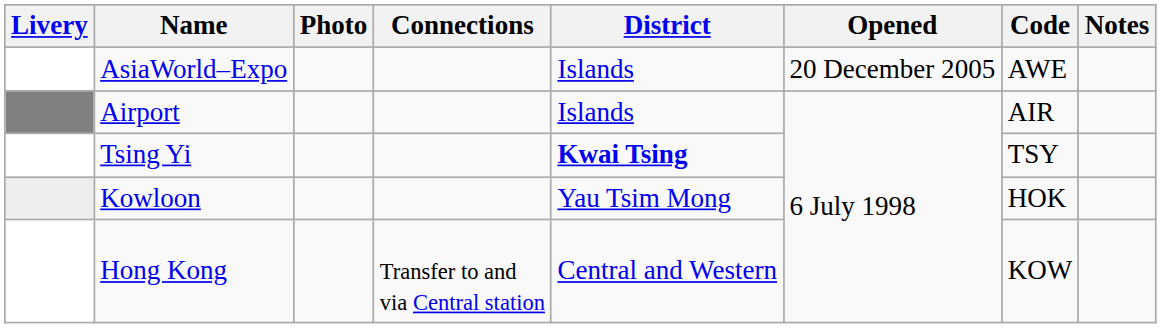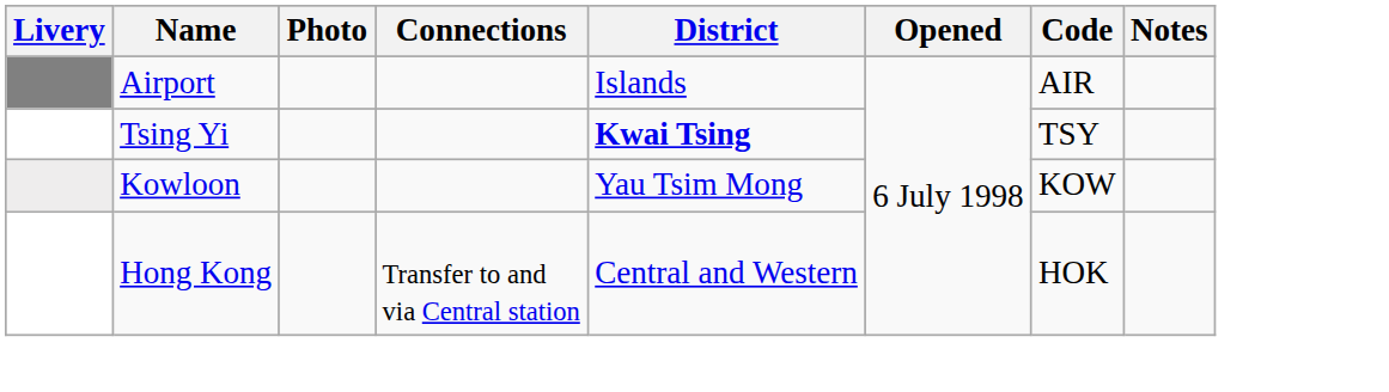- row: AsiaWorld–Expo | Islands | 20 December 2005 | AWE
Kowloon | Code: HOK -> KOW
Hong Kong | Code: KOW -> HOK
